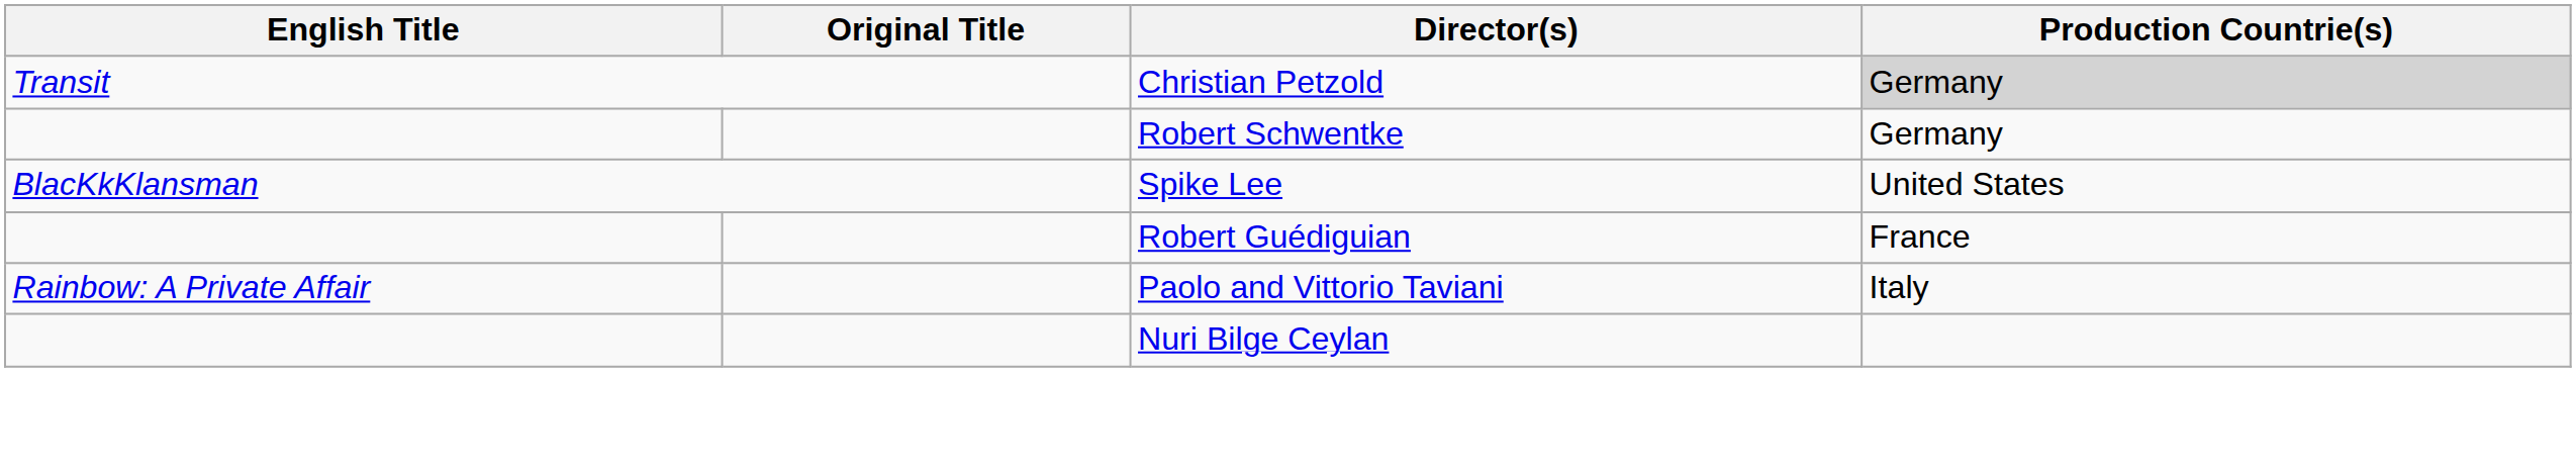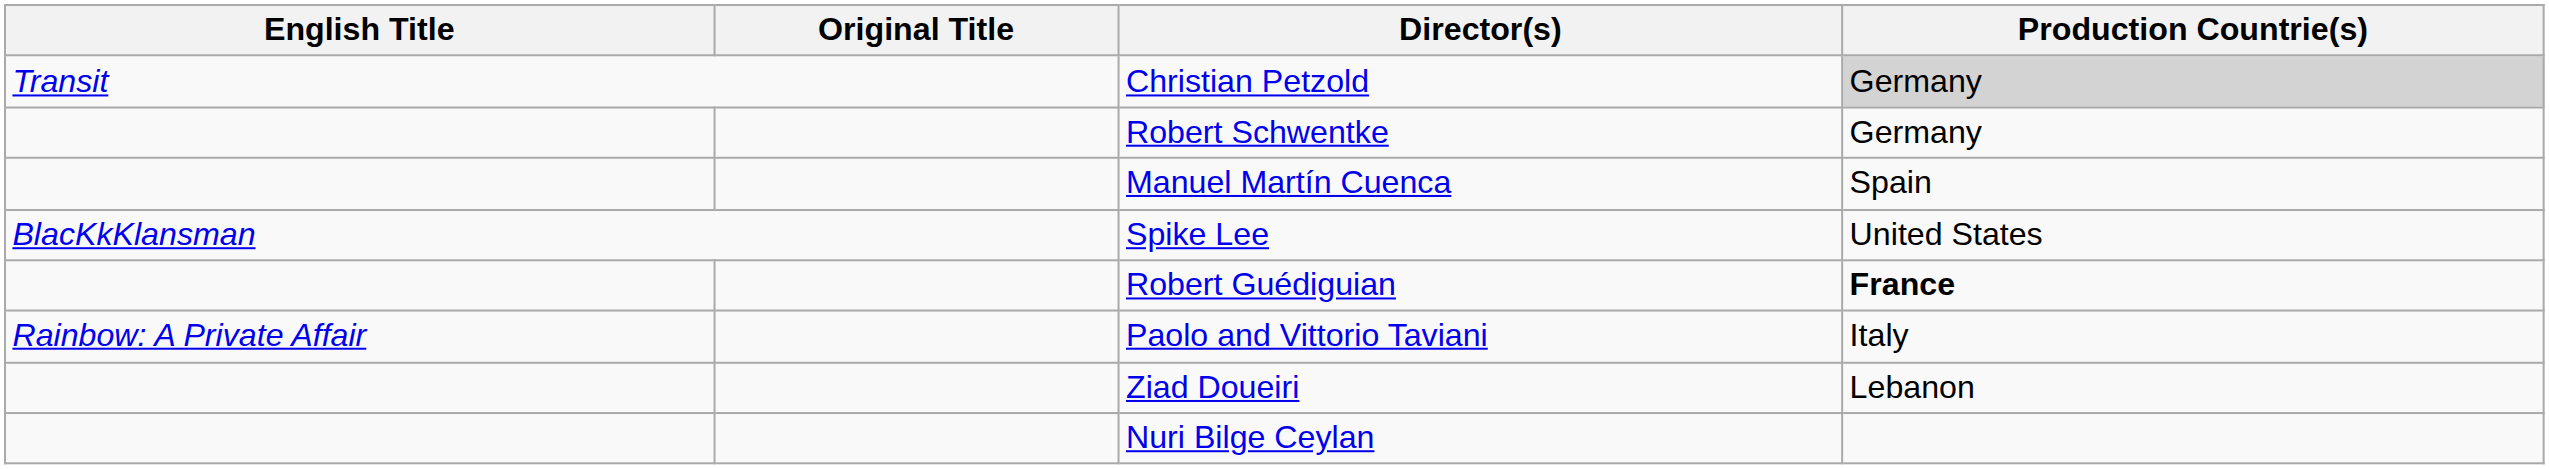+ row: Manuel Martín Cuenca | Spain
Robert Guédiguian | Production Countrie(s): normal -> bold
+ row: Ziad Doueiri | Lebanon
